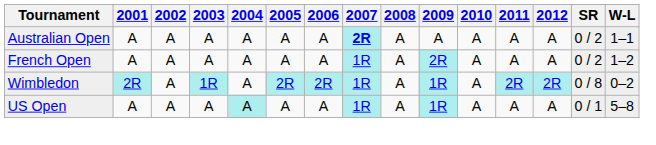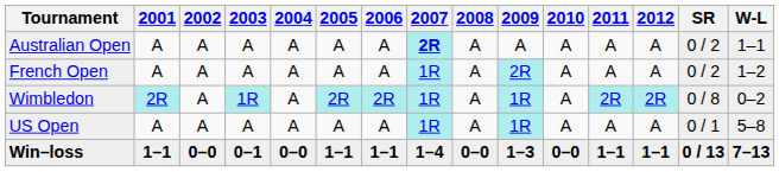US Open | 2004: paleturquoise background -> no background
+ row: Win–loss | 1–1 | 0–0 | 0–1 | 0–0 | 1–1 | 1–1 | 1–4 | 0–0 | 1–3 | 0–0 | 1–1 | 1–1 | 0 / 13 | 7–13
